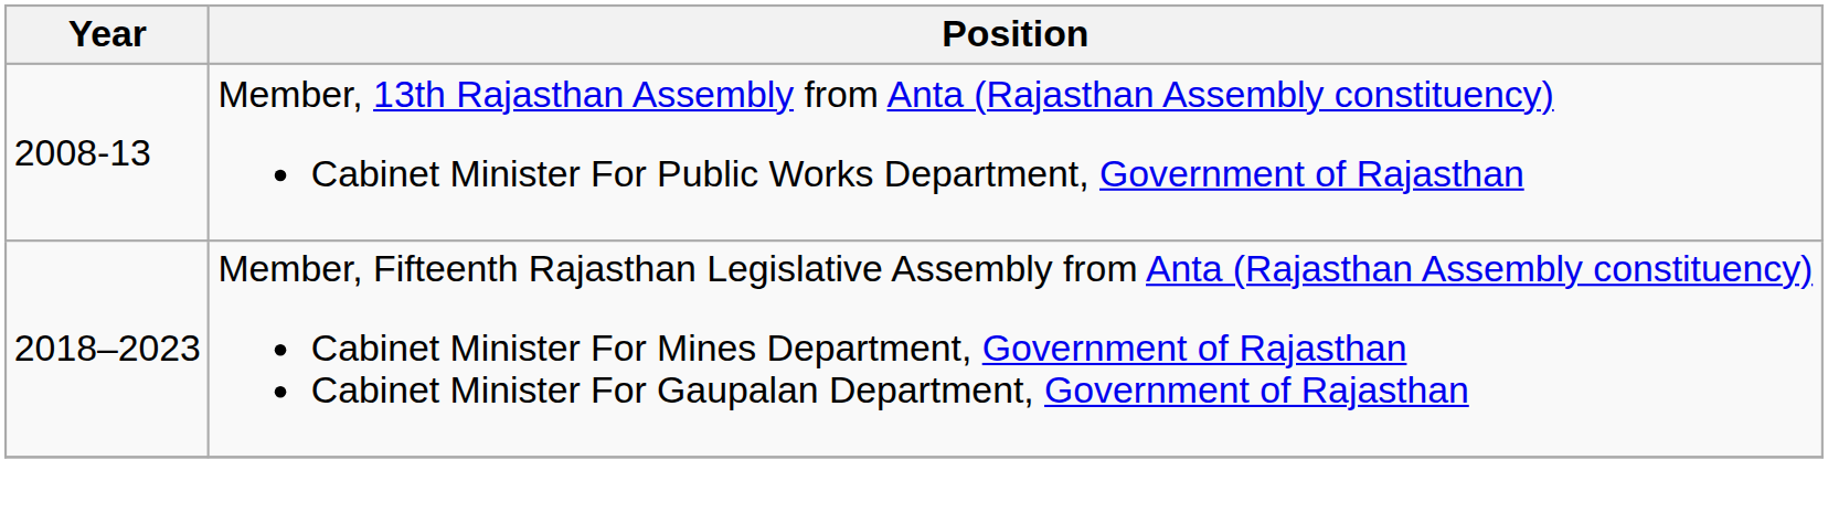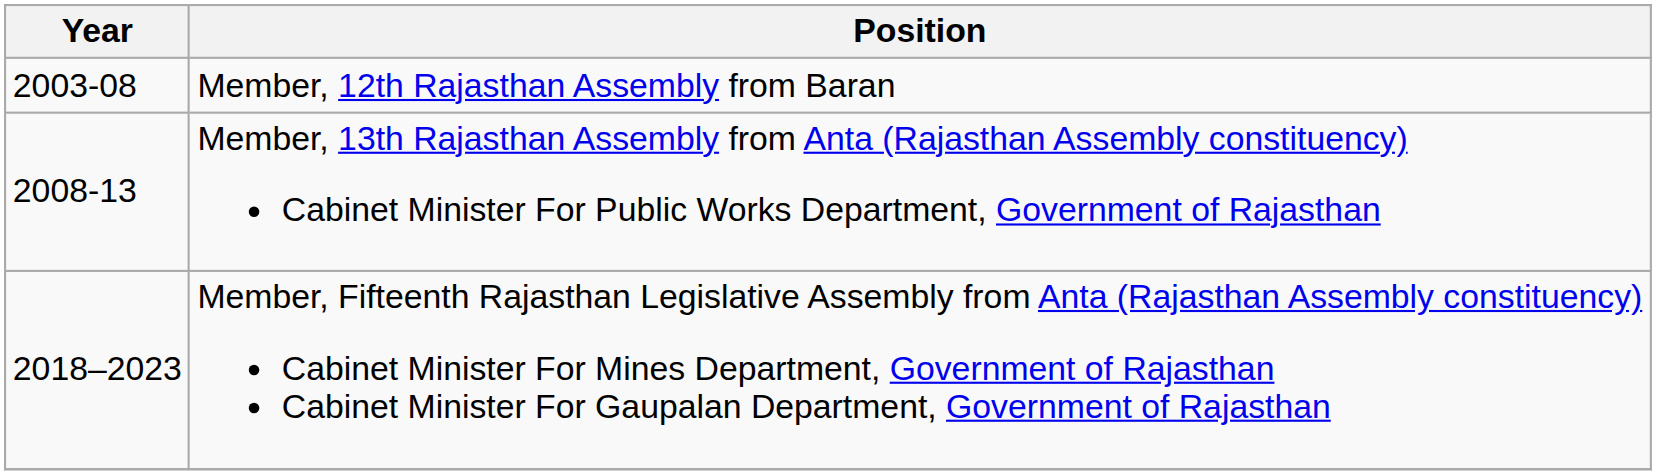+ row: 2003-08 | Member, 12th Rajasthan Assembly from Baran
